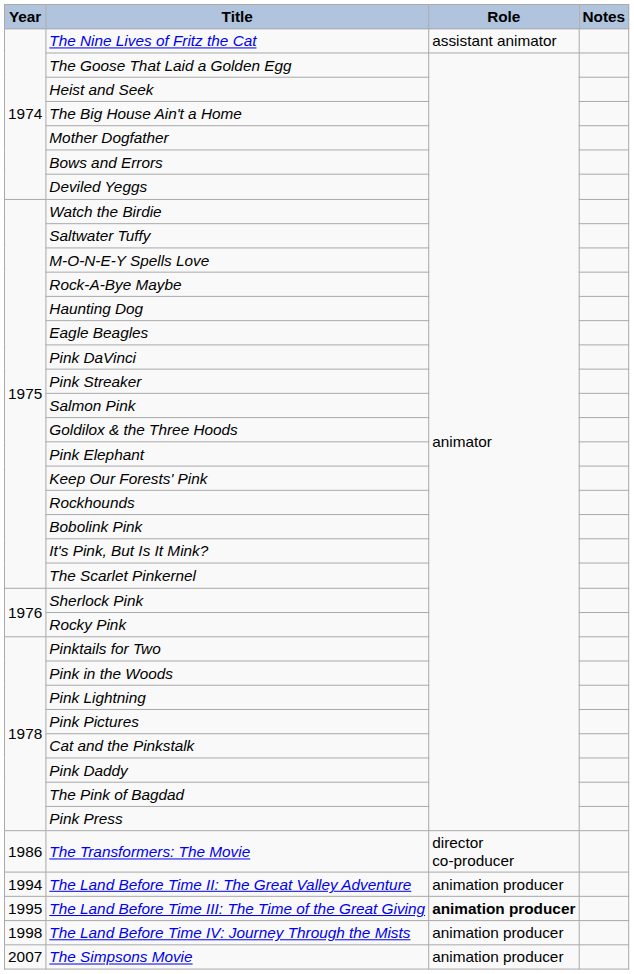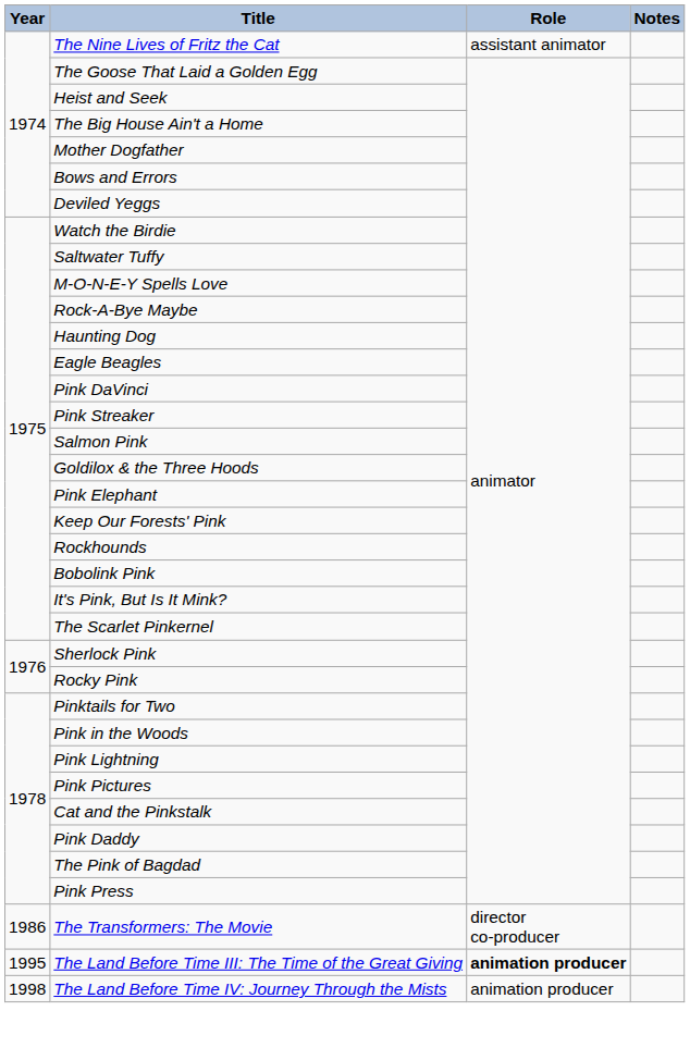- row: 1994 | The Land Before Time II: The Great Valley Adventure | animation producer
- row: 2007 | The Simpsons Movie | animation producer
